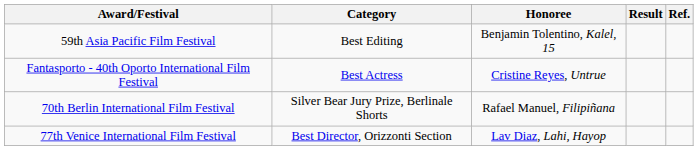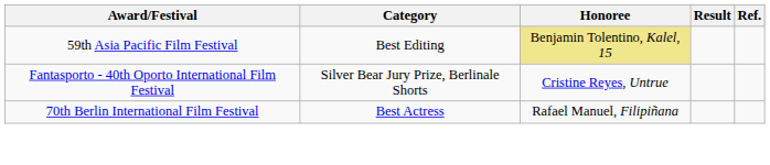59th Asia Pacific Film Festival | Honoree: no background -> khaki background
Fantasporto - 40th Oporto International Film Festival | Category: Best Actress -> Silver Bear Jury Prize, Berlinale Shorts
70th Berlin International Film Festival | Category: Silver Bear Jury Prize, Berlinale Shorts -> Best Actress
- row: 77th Venice International Film Festival | Best Director, Orizzonti Section | Lav Diaz, Lahi, Hayop
